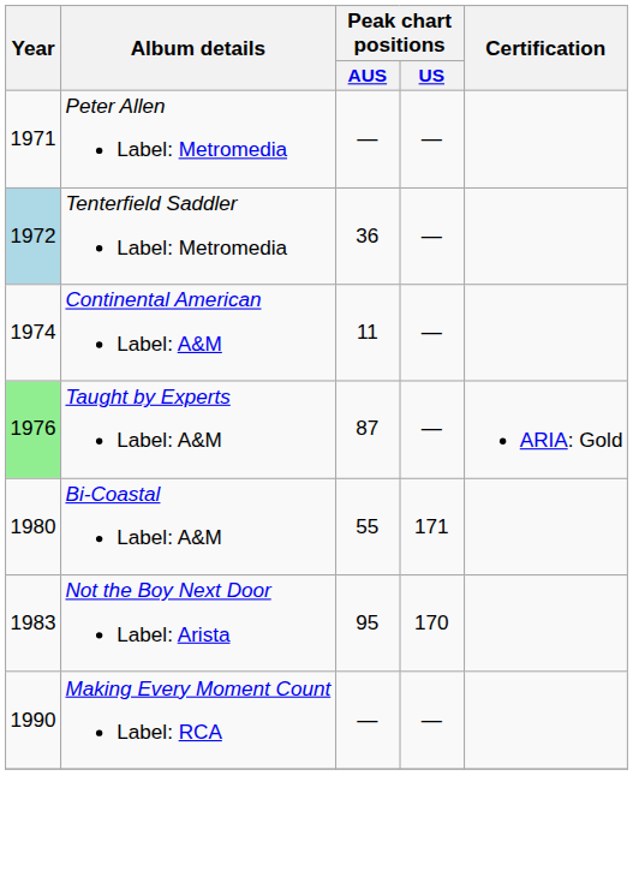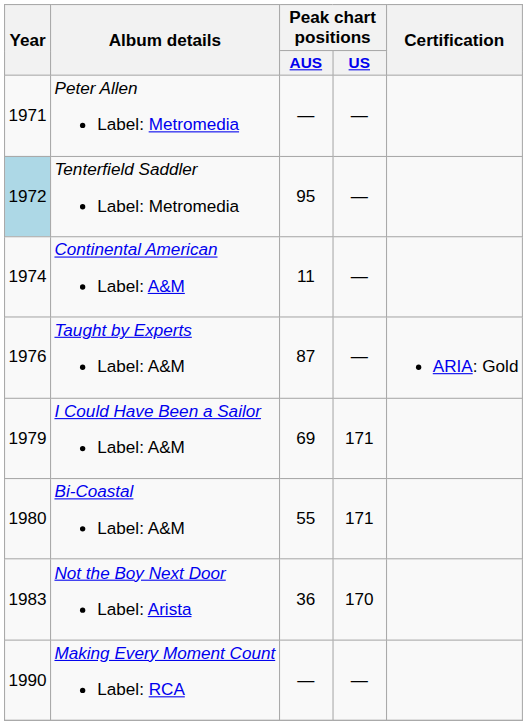Tenterfield Saddler Label: Metromedia | Peak chart positions / AUS: 36 -> 95
Taught by Experts Label: A&M | Year: lightgreen background -> no background
+ row: 1979 | I Could Have Been a Sailor Label: A&M | 69 | 171
Not the Boy Next Door Label: Arista | Peak chart positions / AUS: 95 -> 36
